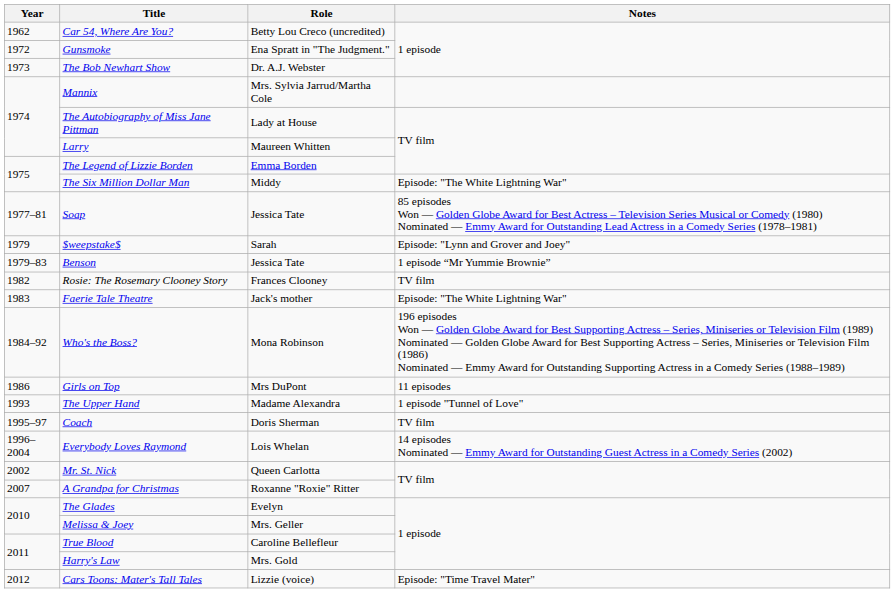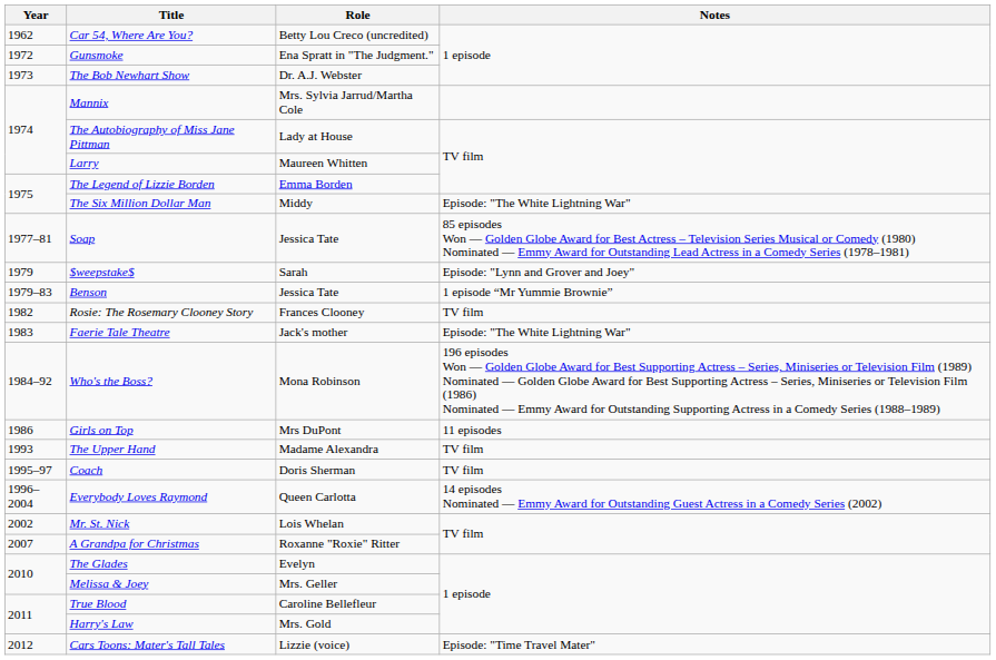The Upper Hand | Notes: 1 episode "Tunnel of Love" -> TV film
Everybody Loves Raymond | Role: Lois Whelan -> Queen Carlotta
Mr. St. Nick | Role: Queen Carlotta -> Lois Whelan
